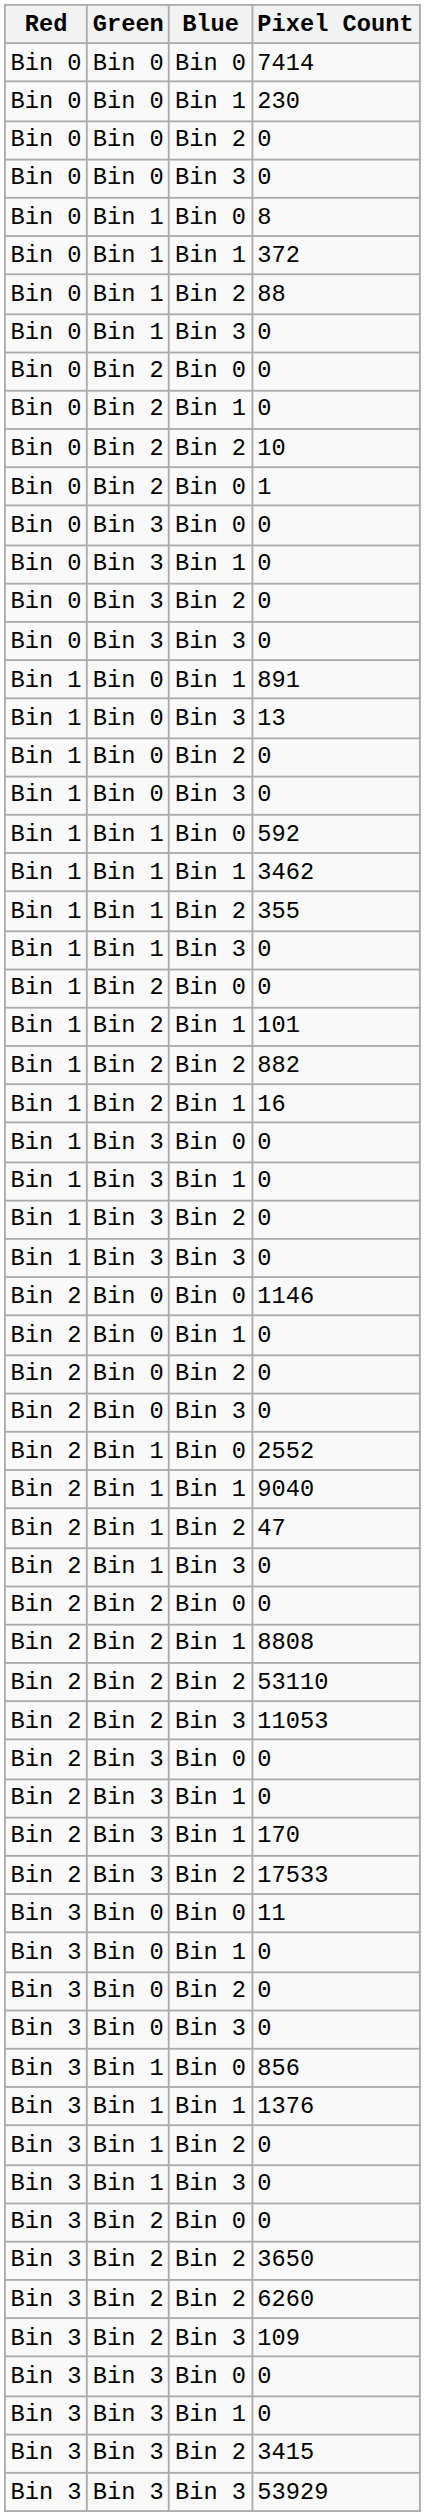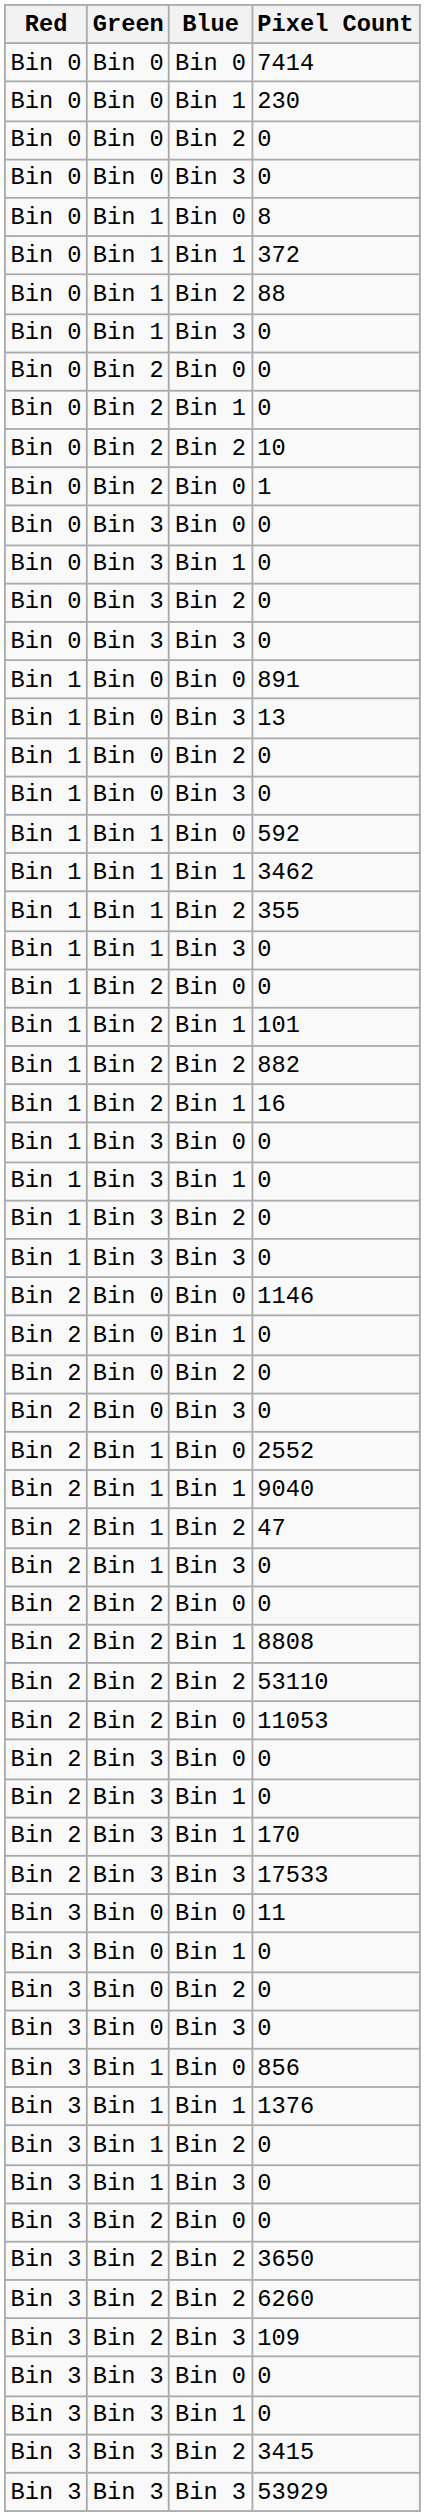891 | Blue: Bin 1 -> Bin 0
11053 | Blue: Bin 3 -> Bin 0
17533 | Blue: Bin 2 -> Bin 3
